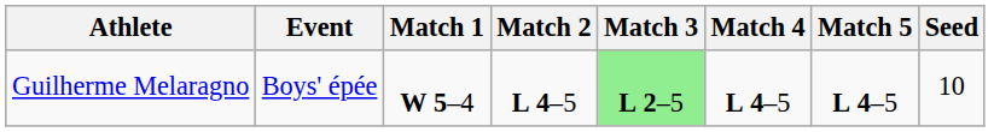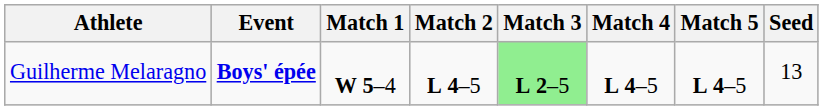Guilherme Melaragno | Event: normal -> bold
Guilherme Melaragno | Seed: 10 -> 13
